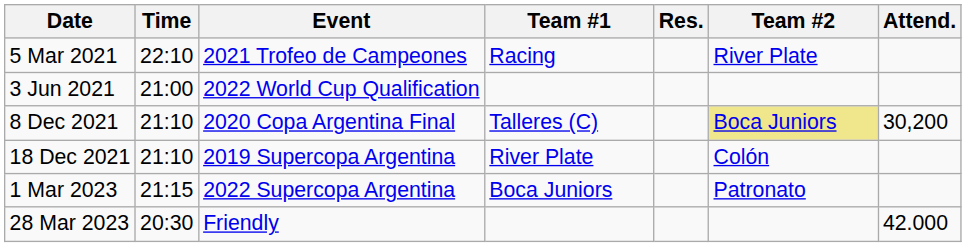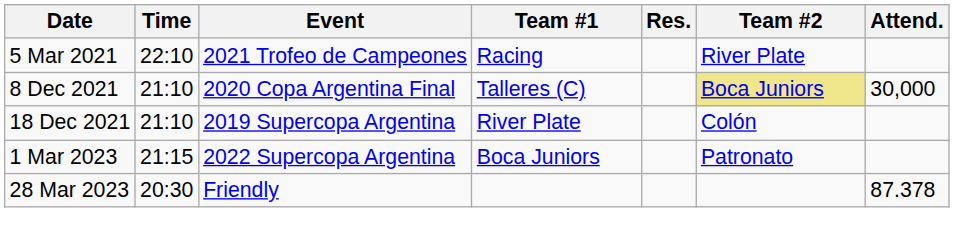- row: 3 Jun 2021 | 21:00 | 2022 World Cup Qualification
8 Dec 2021 | Attend.: 30,200 -> 30,000
28 Mar 2023 | Attend.: 42.000 -> 87.378
